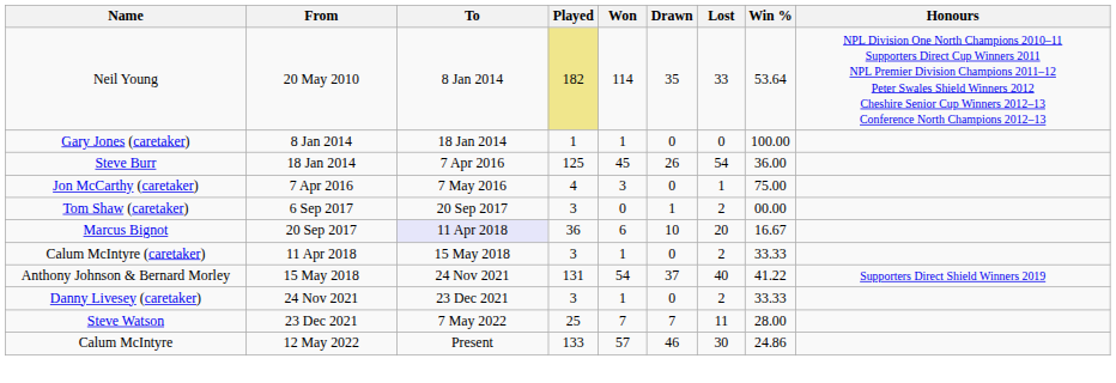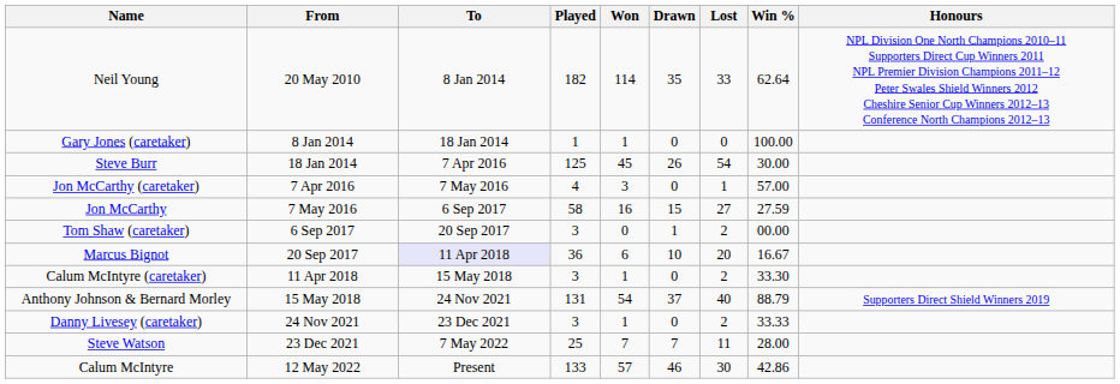Neil Young | Played: khaki background -> no background
Neil Young | Win %: 53.64 -> 62.64
Steve Burr | Win %: 36.00 -> 30.00
Jon McCarthy (caretaker) | Win %: 75.00 -> 57.00
+ row: Jon McCarthy | 7 May 2016 | 6 Sep 2017 | 58 | 16 | 15 | 27 | 27.59
Calum McIntyre (caretaker) | Win %: 33.33 -> 33.30
Anthony Johnson & Bernard Morley | Win %: 41.22 -> 88.79
Calum McIntyre | Win %: 24.86 -> 42.86
